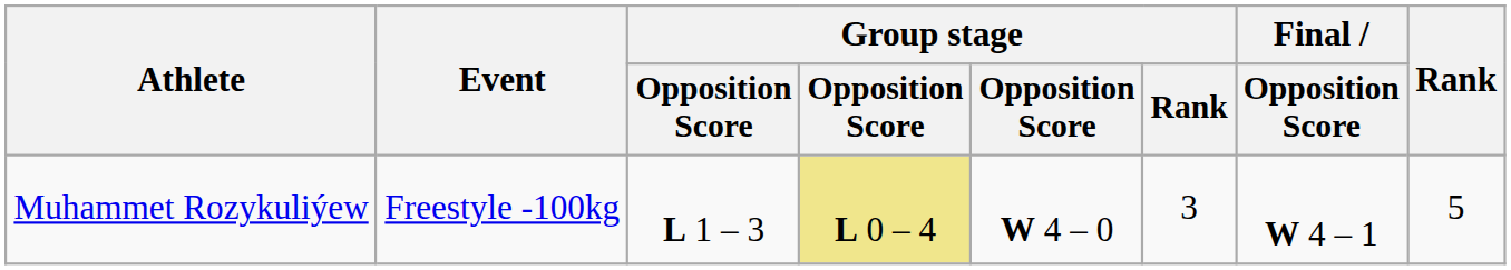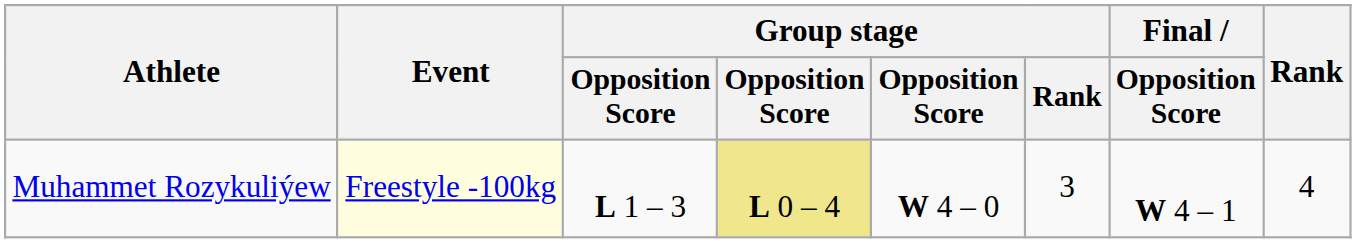Muhammet Rozykuliýew | Event: no background -> lightyellow background
Muhammet Rozykuliýew | Rank: 5 -> 4
